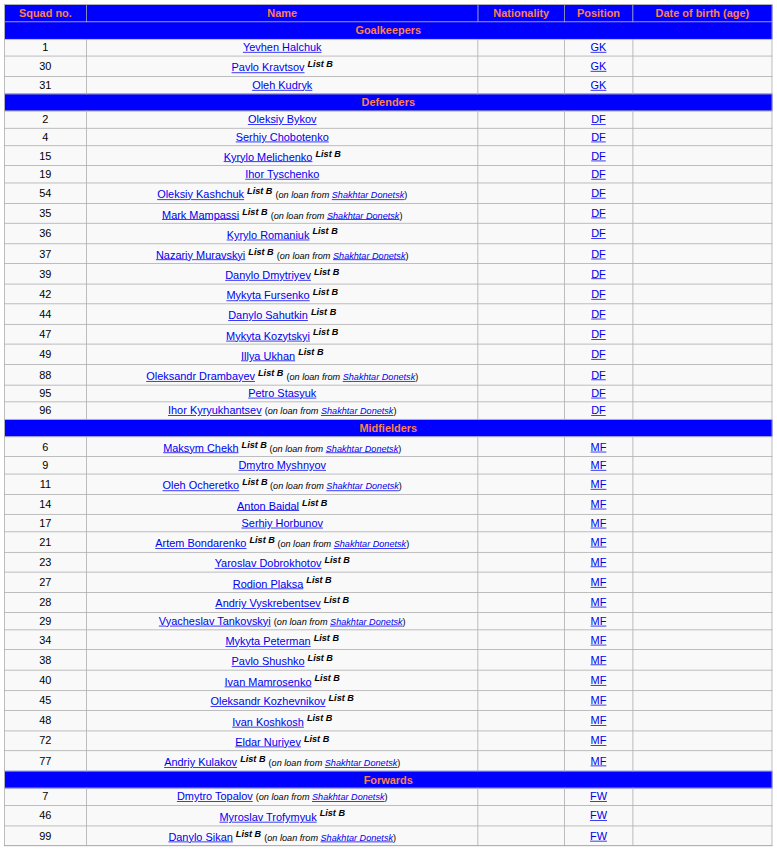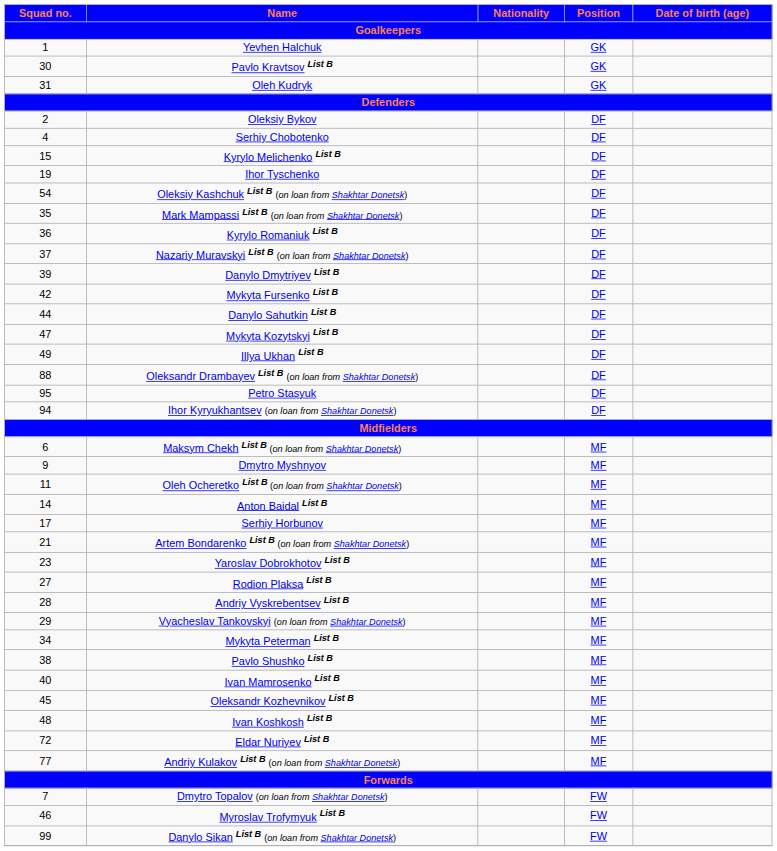Ihor Kyryukhantsev (on loan from Shakhtar Donetsk) | Squad no. / Goalkeepers: 96 -> 94
